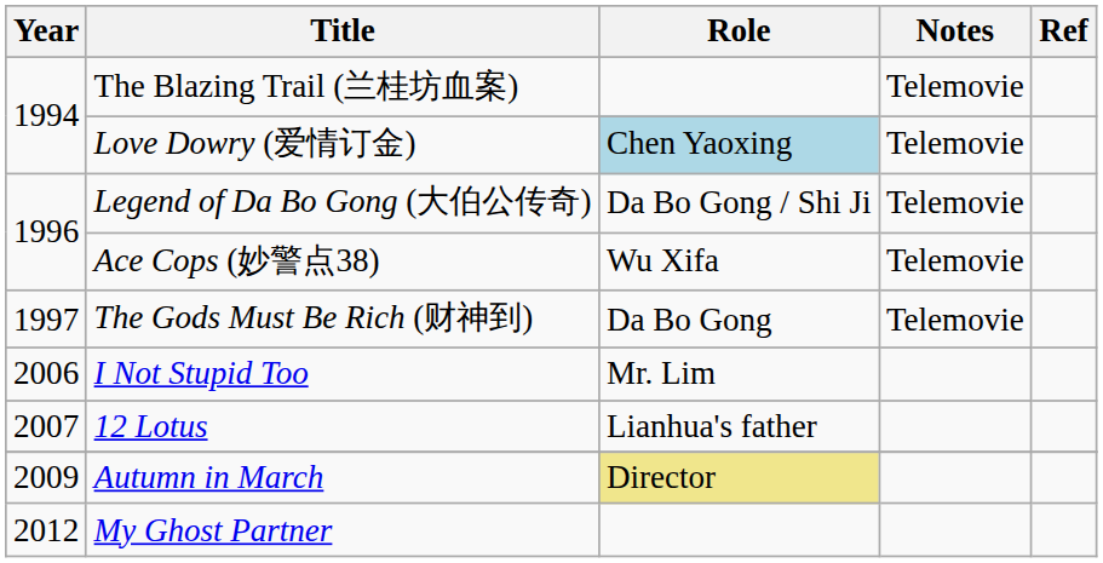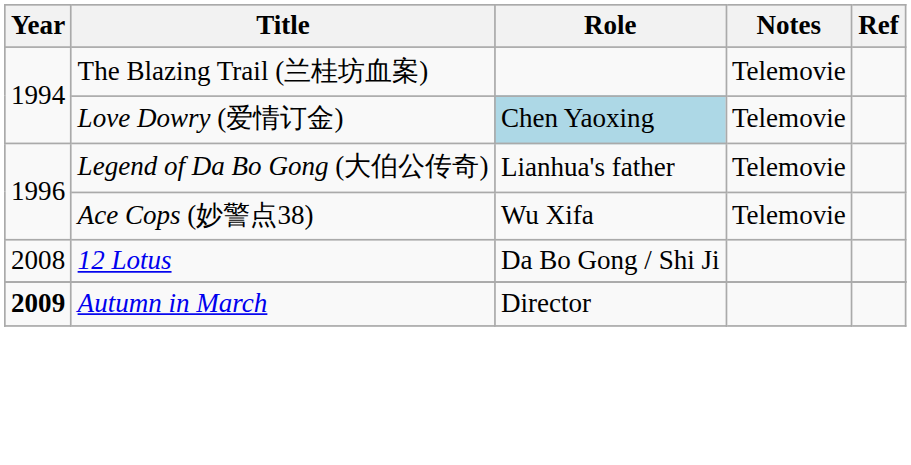Legend of Da Bo Gong (大伯公传奇) | Role: Da Bo Gong / Shi Ji -> Lianhua's father
- row: 1997 | The Gods Must Be Rich (财神到) | Da Bo Gong | Telemovie
- row: 2006 | I Not Stupid Too | Mr. Lim
12 Lotus | Year: 2007 -> 2008
12 Lotus | Role: Lianhua's father -> Da Bo Gong / Shi Ji
Autumn in March | Year: normal -> bold
Autumn in March | Role: khaki background -> no background
- row: 2012 | My Ghost Partner
